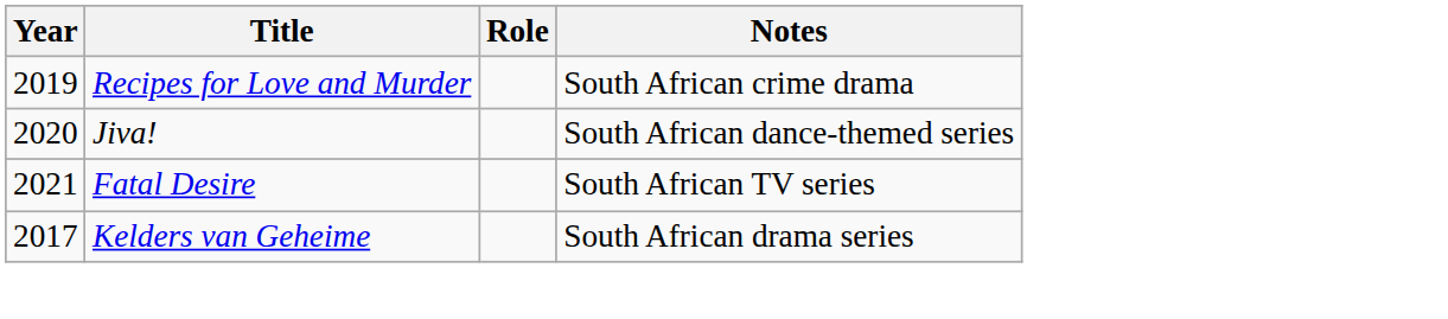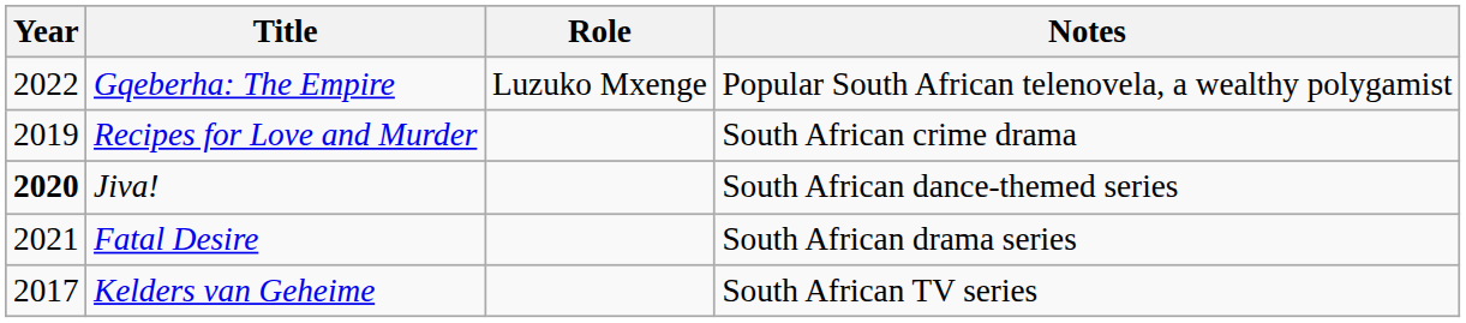+ row: 2022 | Gqeberha: The Empire | Luzuko Mxenge | Popular South African telenovela, a wealthy polygamist
Jiva! | Year: normal -> bold
Fatal Desire | Notes: South African TV series -> South African drama series
Kelders van Geheime | Notes: South African drama series -> South African TV series
